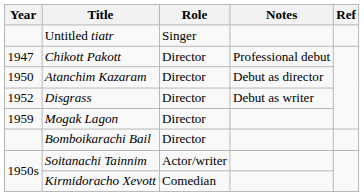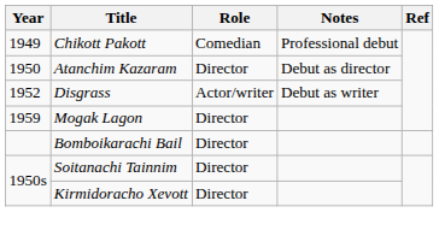- row: Untitled tiatr | Singer
Chikott Pakott | Year: 1947 -> 1949
Chikott Pakott | Role: Director -> Comedian
Disgrass | Role: Director -> Actor/writer
Soitanachi Tainnim | Role: Actor/writer -> Director
Kirmidoracho Xevott | Role: Comedian -> Director
